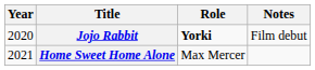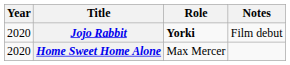Home Sweet Home Alone | Year: 2021 -> 2020
